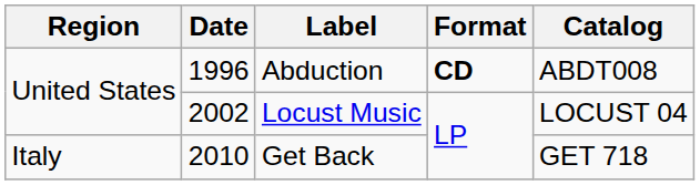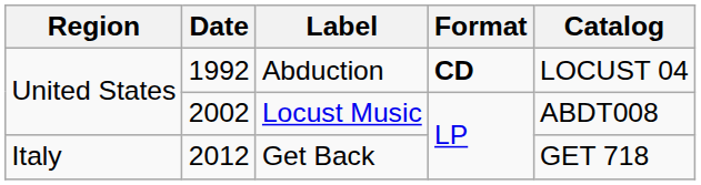Abduction | Date: 1996 -> 1992
Abduction | Catalog: ABDT008 -> LOCUST 04
Locust Music | Catalog: LOCUST 04 -> ABDT008
Get Back | Date: 2010 -> 2012
